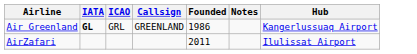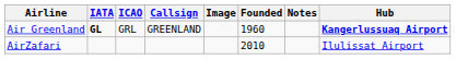+ column: Image
Air Greenland | Founded: 1986 -> 1960
Air Greenland | Hub: normal -> bold
AirZafari | Founded: 2011 -> 2010
